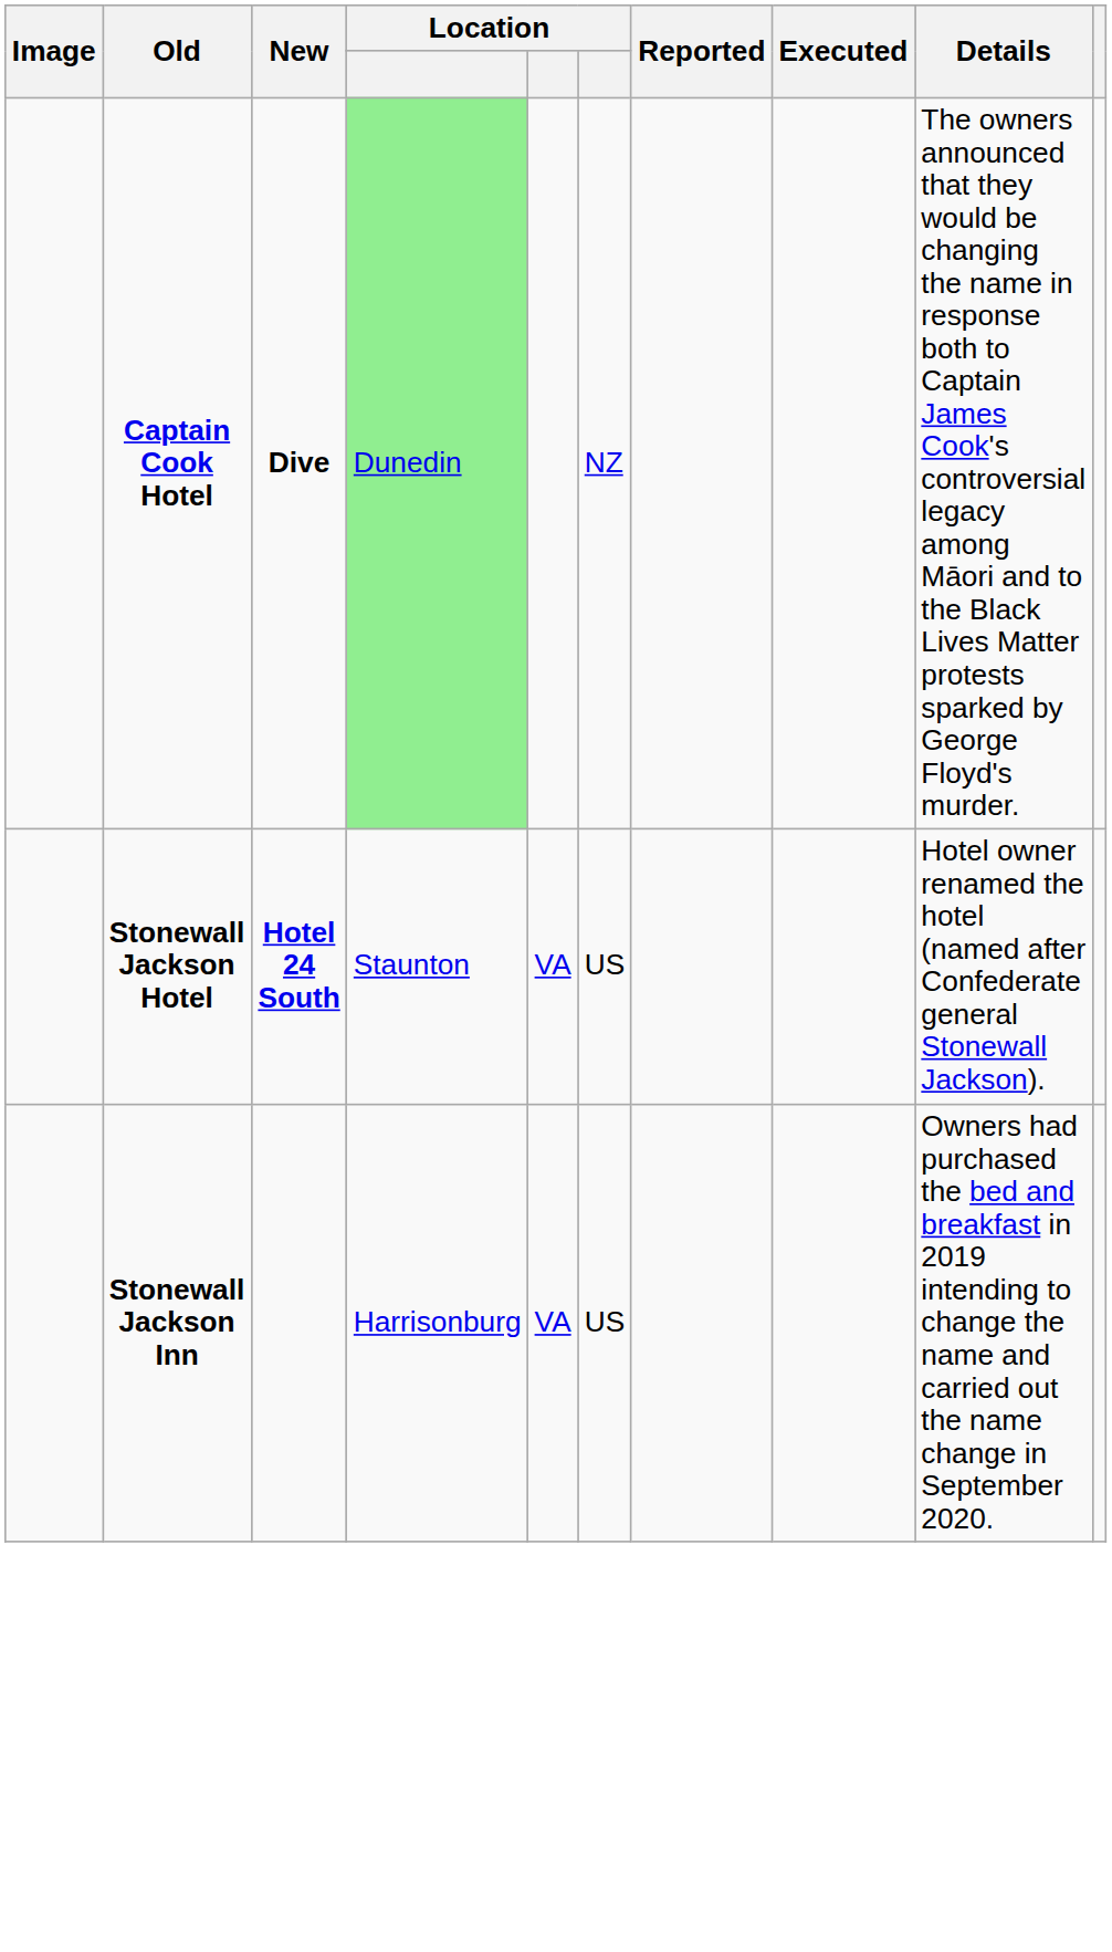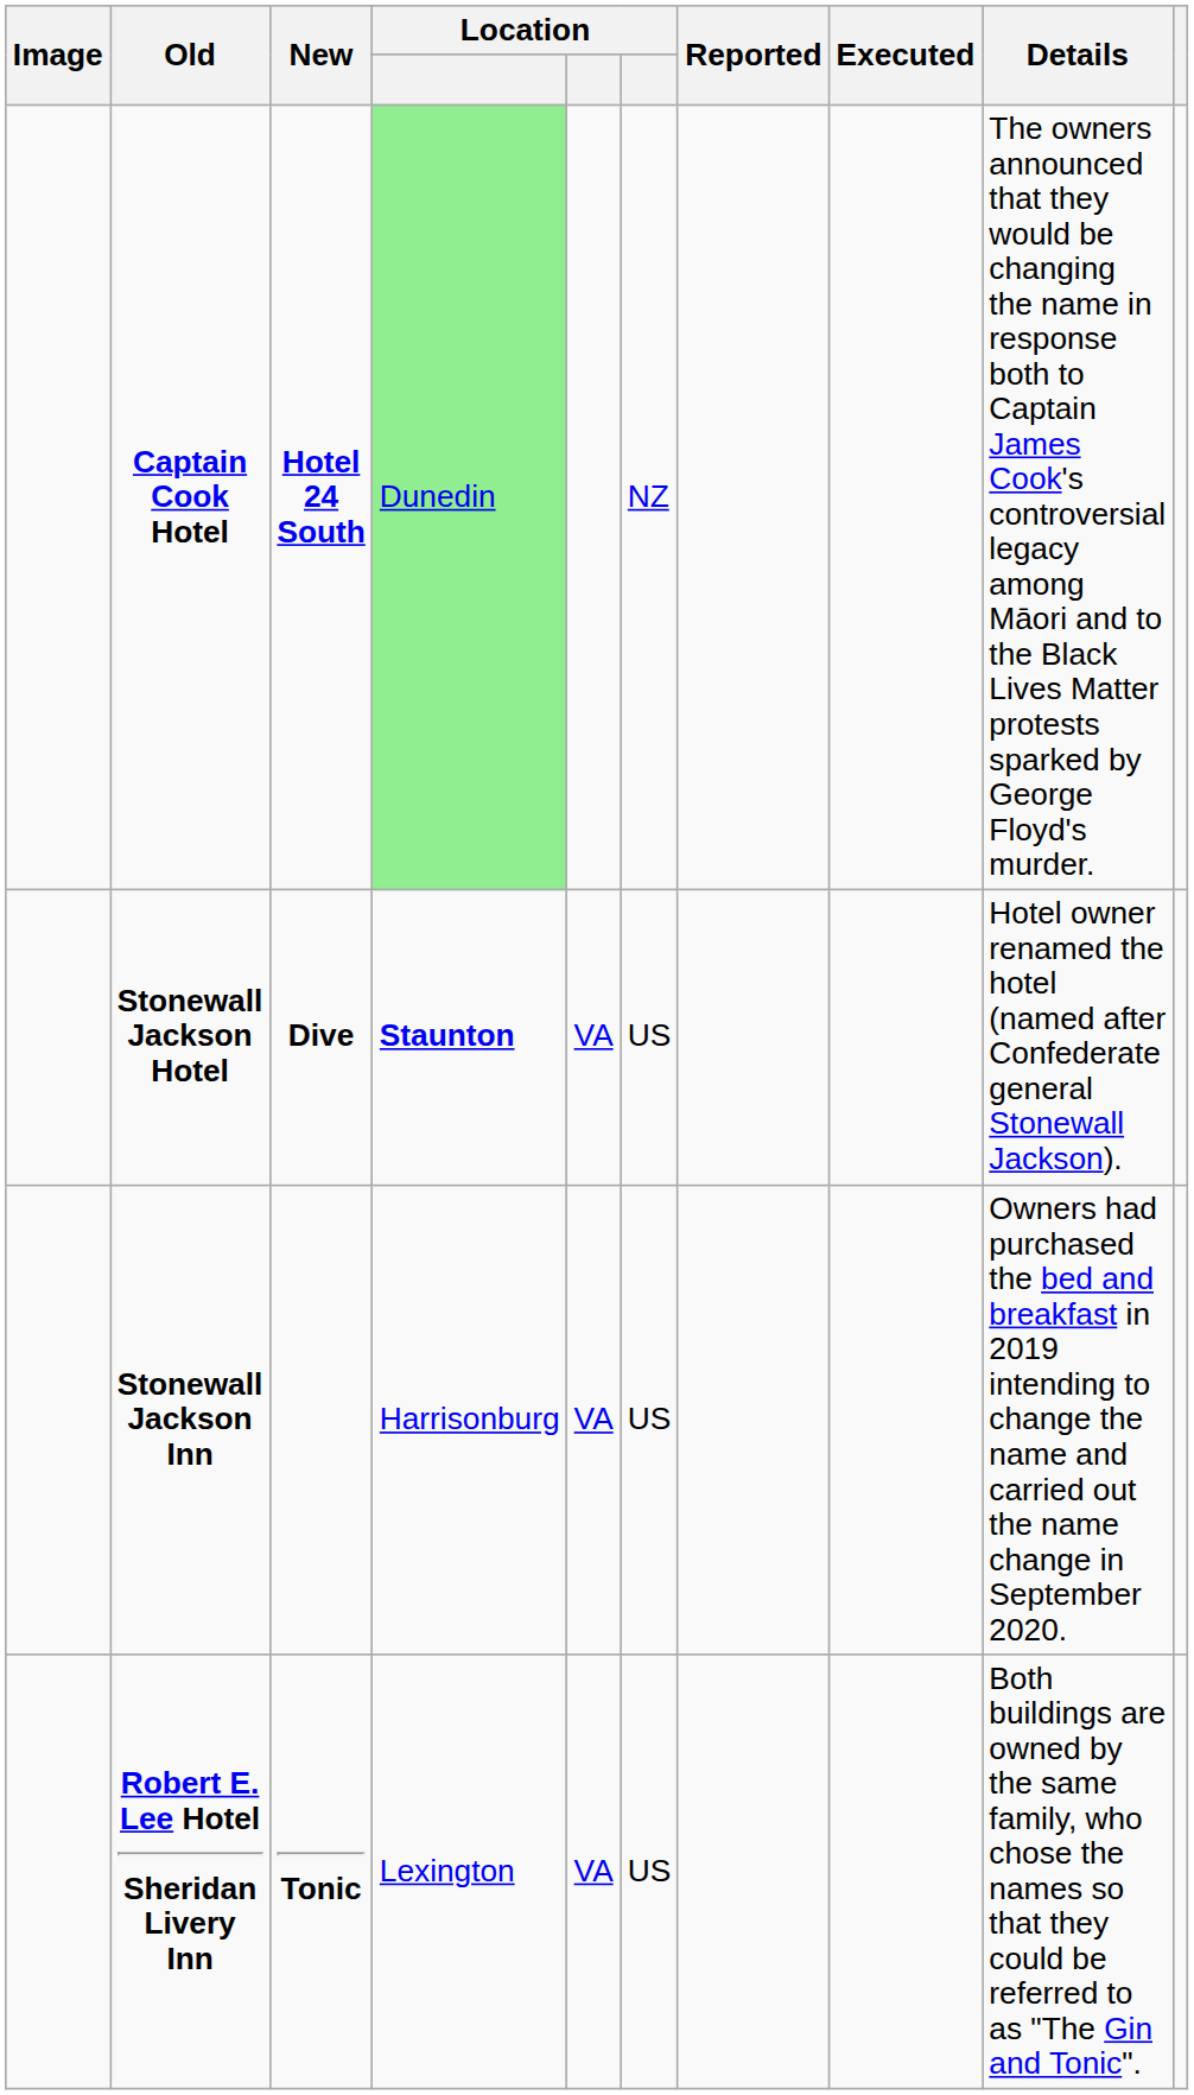Captain Cook Hotel | New: Dive -> Hotel 24 South
Stonewall Jackson Hotel | New: Hotel 24 South -> Dive
Stonewall Jackson Hotel | column 4: normal -> bold
+ row: Robert E. Lee Hotel Sheridan Livery Inn | Tonic | Lexington | VA | US | Both buildings are owned by the same family, who chose the names so that they could be referred to as "The Gin and Tonic".
